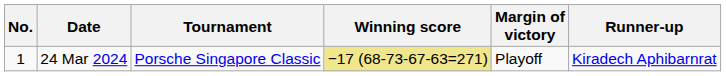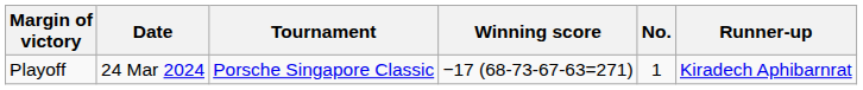columns swapped: No. <-> Margin of victory
24 Mar 2024 | Winning score: khaki background -> no background
